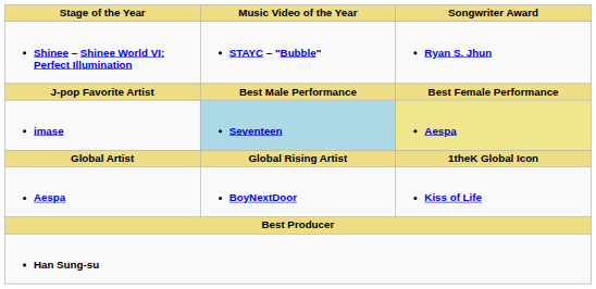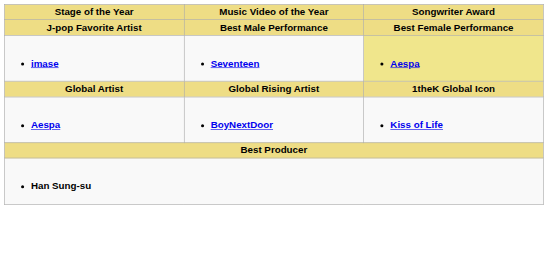- row: Shinee – Shinee World VI: Perfect Illumination | STAYC – "Bubble" | Ryan S. Jhun
imase | Music Video of the Year: lightblue background -> no background
